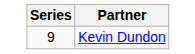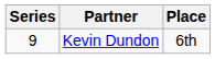+ column: Place | 6th
